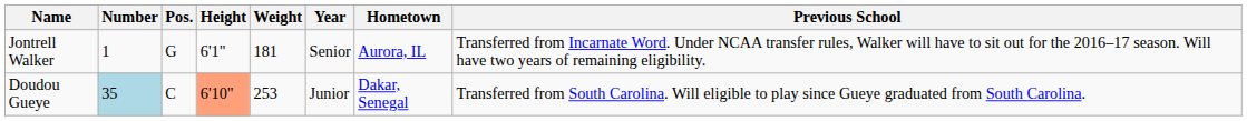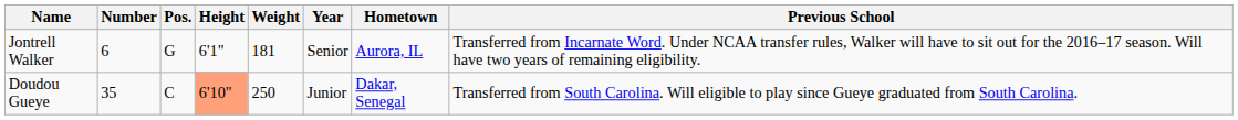Jontrell Walker | Number: 1 -> 6
Doudou Gueye | Number: lightblue background -> no background
Doudou Gueye | Weight: 253 -> 250
